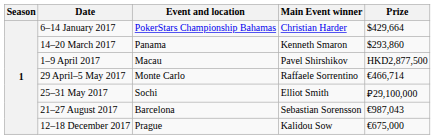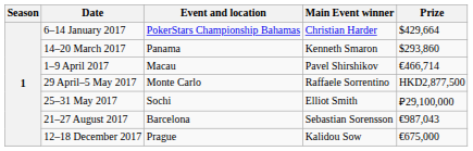1–9 April 2017 | Prize: HKD2,877,500 -> €466,714
29 April–5 May 2017 | Prize: €466,714 -> HKD2,877,500
